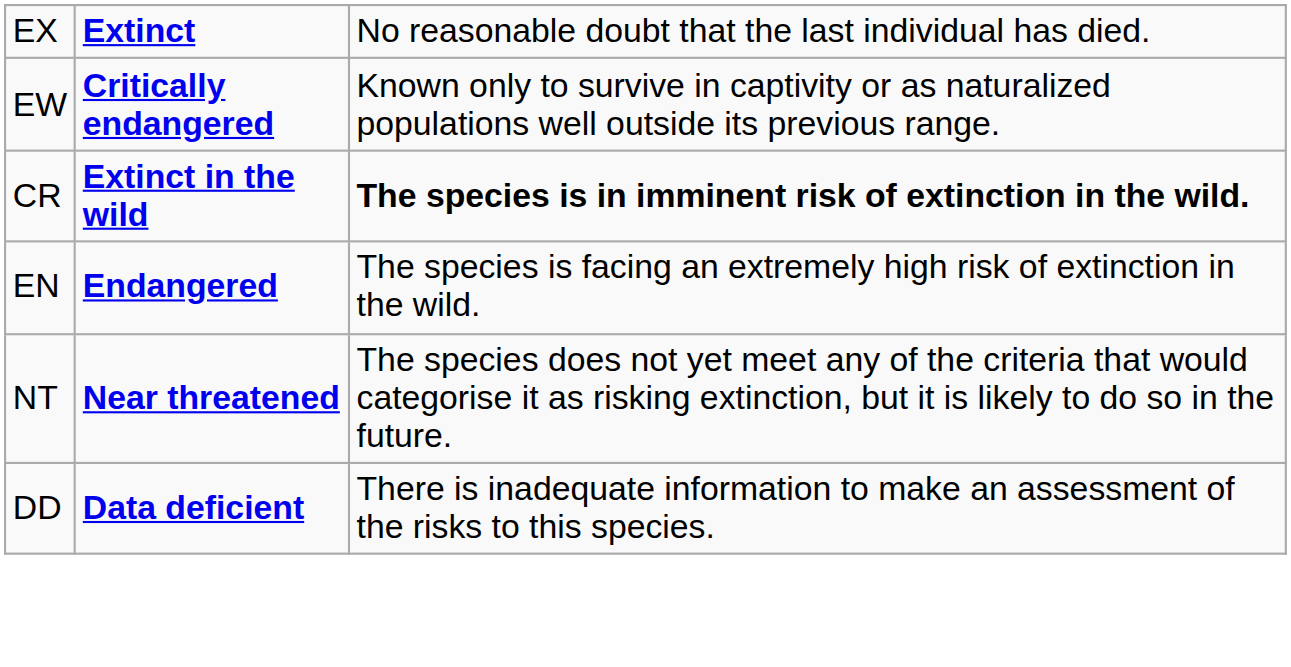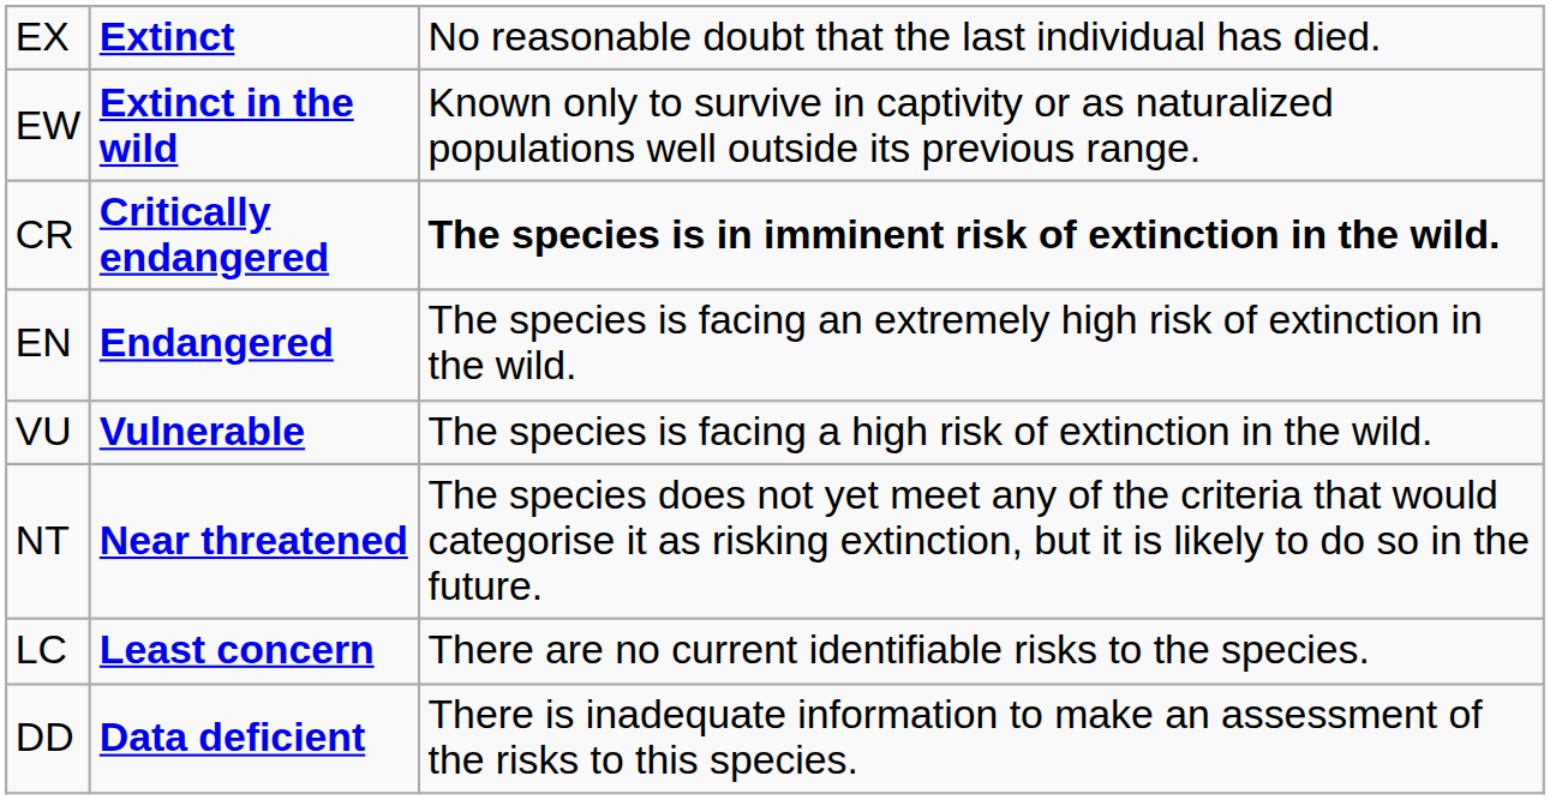EW | column 2: Critically endangered -> Extinct in the wild
CR | column 2: Extinct in the wild -> Critically endangered
+ row: VU | Vulnerable | The species is facing a high risk of extinction in the wild.
+ row: LC | Least concern | There are no current identifiable risks to the species.
